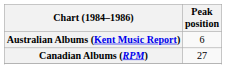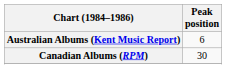Canadian Albums (RPM) | Peak position: 27 -> 30
